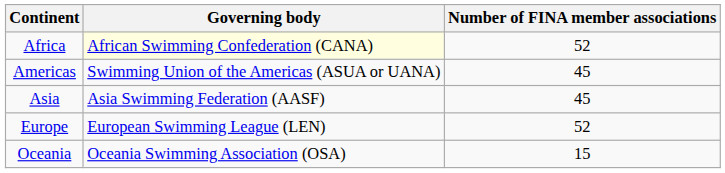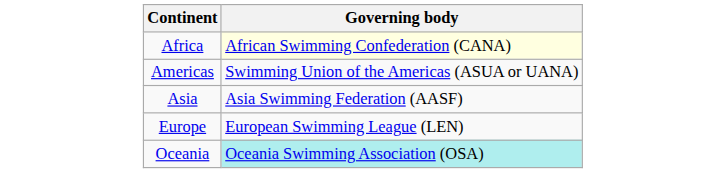- column: Number of FINA member associations | 52 | 45 | 45 | 52 | 15
Oceania | Governing body: no background -> paleturquoise background
